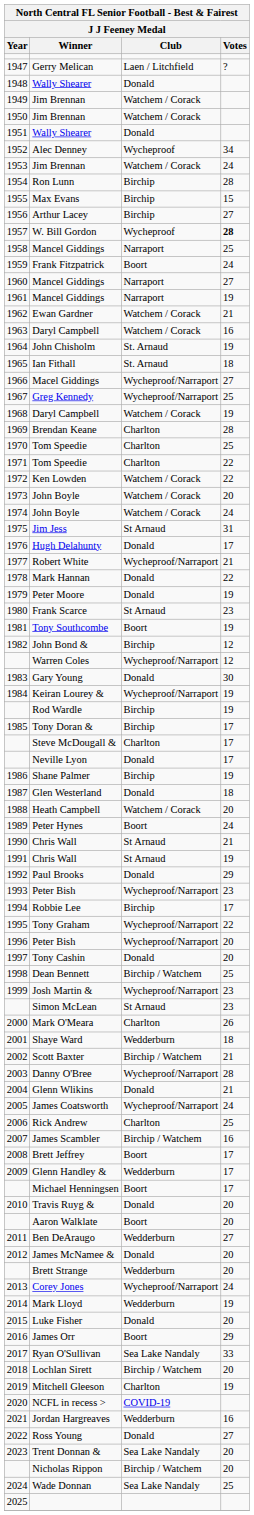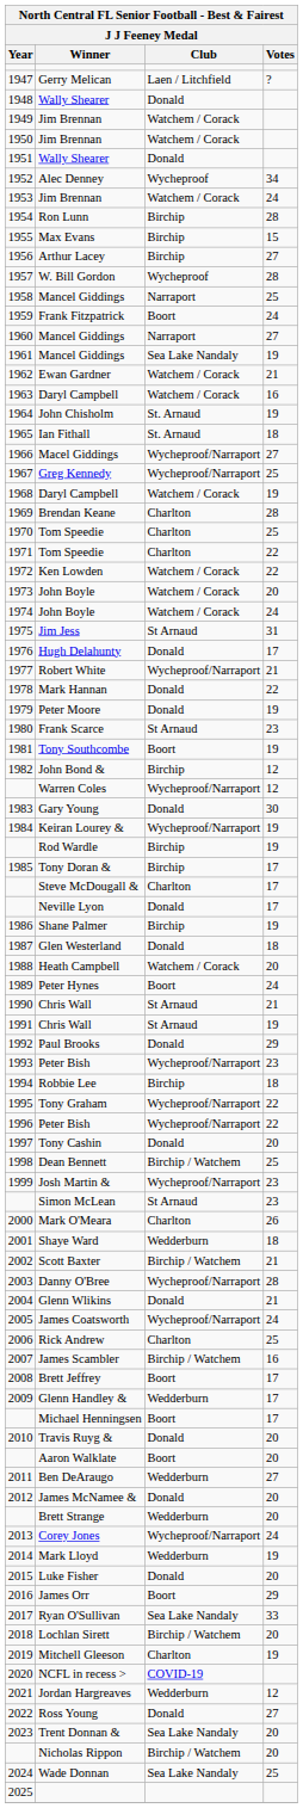1957 | North Central FL Senior Football - Best & Fairest / Votes: bold -> normal
1961 | North Central FL Senior Football - Best & Fairest / Club: Narraport -> Sea Lake Nandaly
1994 | North Central FL Senior Football - Best & Fairest / Votes: 17 -> 18
1996 | North Central FL Senior Football - Best & Fairest / Votes: 20 -> 22
2021 | North Central FL Senior Football - Best & Fairest / Votes: 16 -> 12
